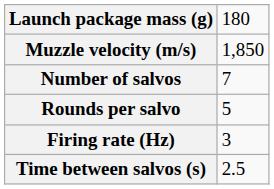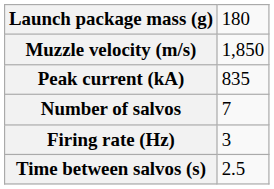+ row: Peak current (kA) | 835
- row: Rounds per salvo | 5
